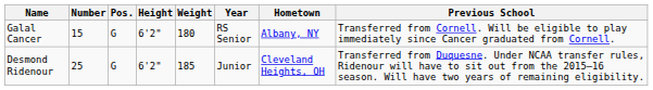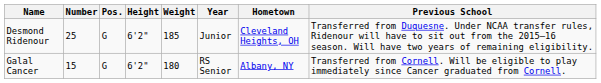rows swapped: Galal Cancer <-> Desmond Ridenour
